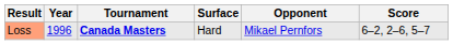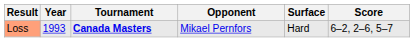columns swapped: Surface <-> Opponent
Loss | Year: 1996 -> 1993
